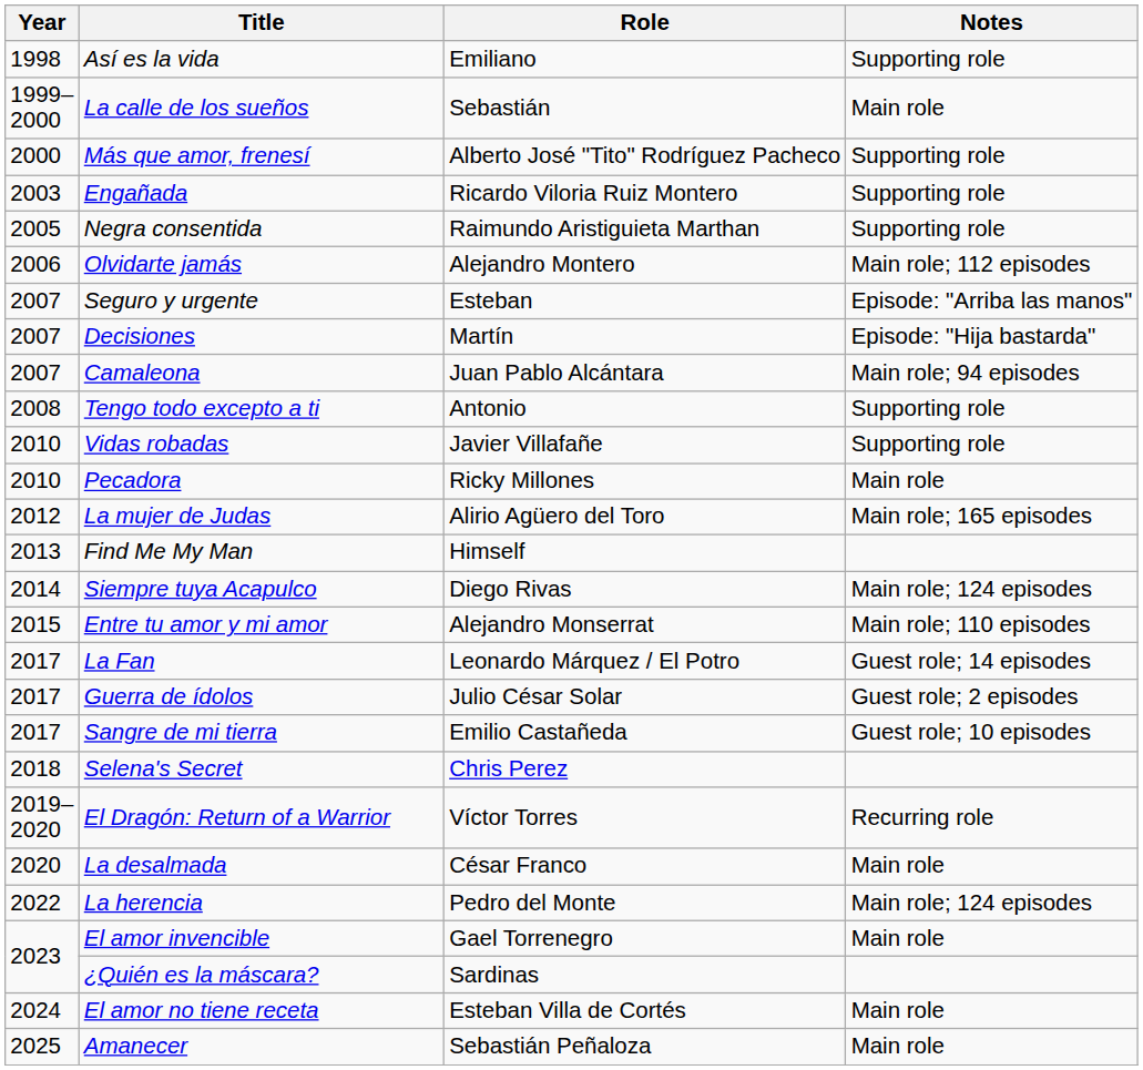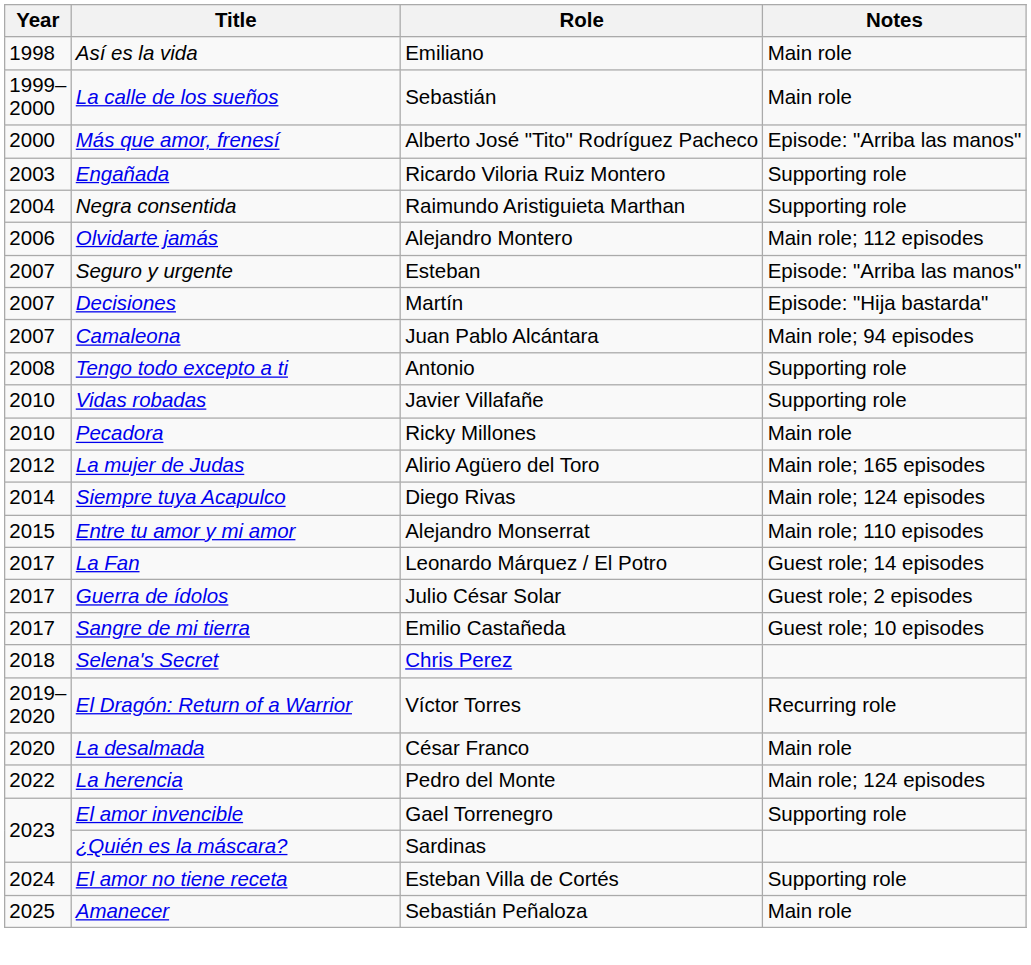Así es la vida | Notes: Supporting role -> Main role
Más que amor, frenesí | Notes: Supporting role -> Episode: "Arriba las manos"
Negra consentida | Year: 2005 -> 2004
- row: 2013 | Find Me My Man | Himself
El amor invencible | Notes: Main role -> Supporting role
El amor no tiene receta | Notes: Main role -> Supporting role
